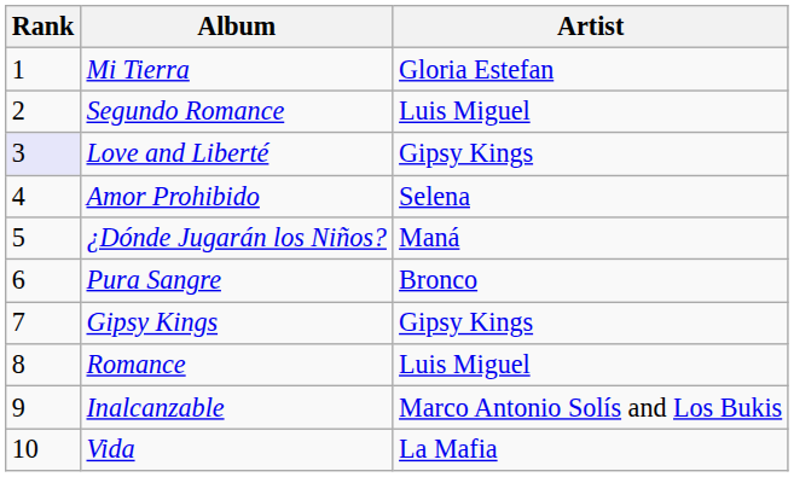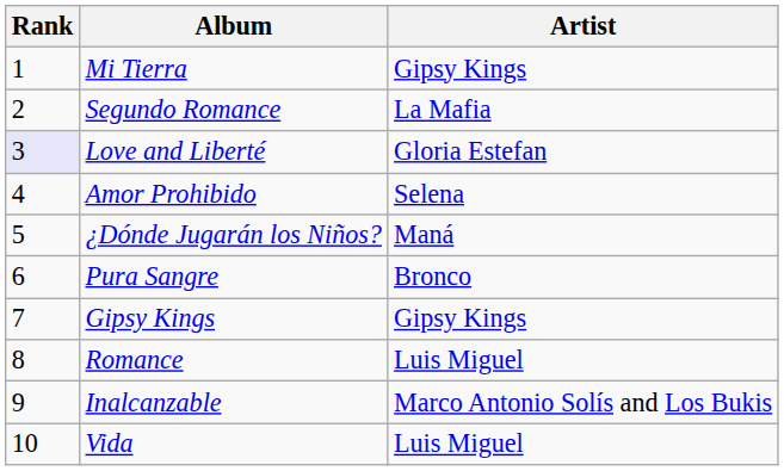Mi Tierra | Artist: Gloria Estefan -> Gipsy Kings
Segundo Romance | Artist: Luis Miguel -> La Mafia
Love and Liberté | Artist: Gipsy Kings -> Gloria Estefan
Vida | Artist: La Mafia -> Luis Miguel
